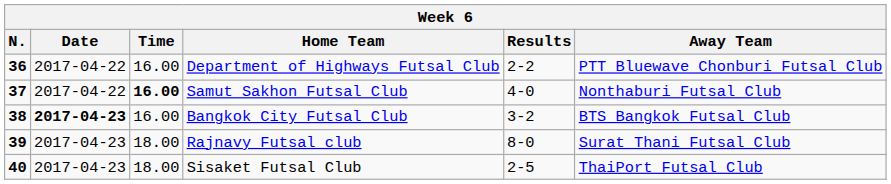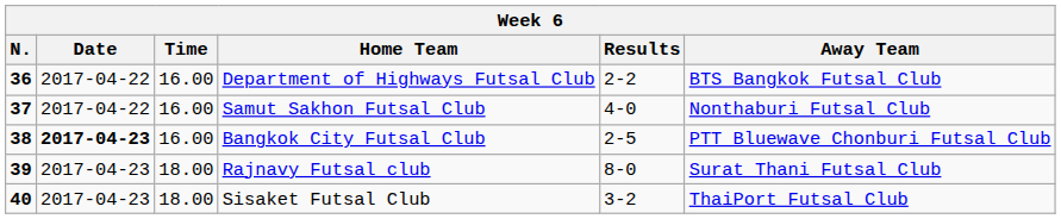Department of Highways Futsal Club | Away Team: PTT Bluewave Chonburi Futsal Club -> BTS Bangkok Futsal Club
Samut Sakhon Futsal Club | Time: bold -> normal
Bangkok City Futsal Club | Results: 3-2 -> 2-5
Bangkok City Futsal Club | Away Team: BTS Bangkok Futsal Club -> PTT Bluewave Chonburi Futsal Club
Sisaket Futsal Club | Results: 2-5 -> 3-2
